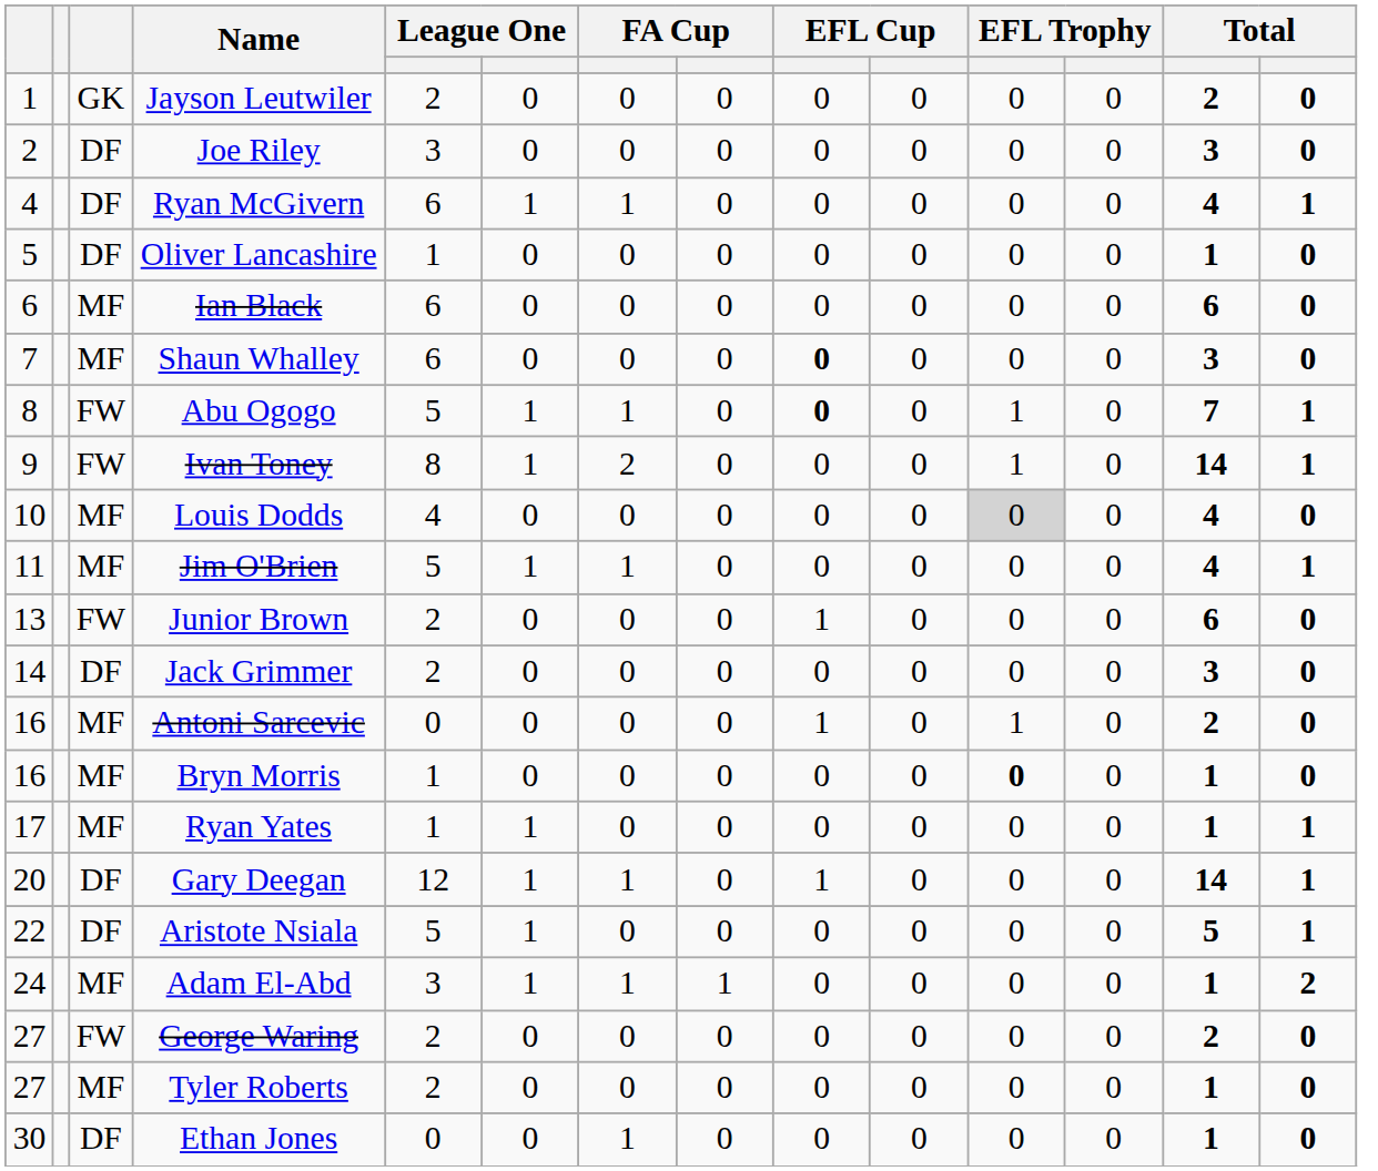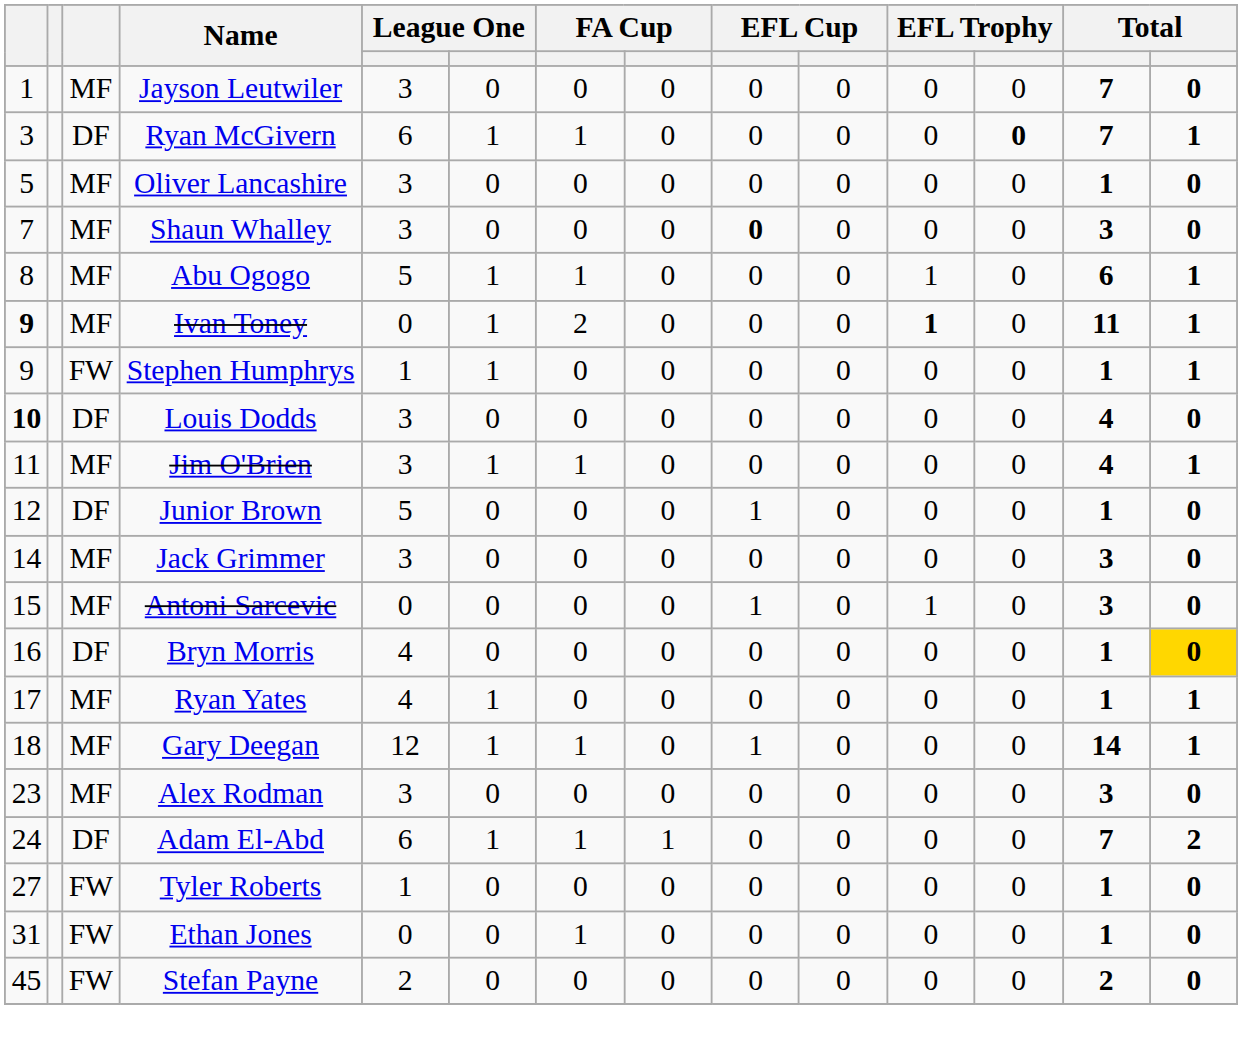Jayson Leutwiler | column 3: GK -> MF
Jayson Leutwiler | column 5: 2 -> 3
Jayson Leutwiler | column 13: 2 -> 7
- row: 2 | DF | Joe Riley | 3 | 0 | 0 | 0 | 0 | 0 | 0 | 0 | 3 | 0
Ryan McGivern | column 1: 4 -> 3
Ryan McGivern | column 12: normal -> bold
Ryan McGivern | column 13: 4 -> 7
Oliver Lancashire | column 3: DF -> MF
Oliver Lancashire | column 5: 1 -> 3
- row: 6 | MF | Ian Black | 6 | 0 | 0 | 0 | 0 | 0 | 0 | 0 | 6 | 0
Shaun Whalley | column 5: 6 -> 3
Abu Ogogo | column 3: FW -> MF
Abu Ogogo | column 9: bold -> normal
Abu Ogogo | column 13: 7 -> 6
Ivan Toney | column 1: normal -> bold
Ivan Toney | column 3: FW -> MF
Ivan Toney | column 5: 8 -> 0
Ivan Toney | column 11: normal -> bold
Ivan Toney | column 13: 14 -> 11
+ row: 9 | FW | Stephen Humphrys | 1 | 1 | 0 | 0 | 0 | 0 | 0 | 0 | 1 | 1
Louis Dodds | column 1: normal -> bold
Louis Dodds | column 3: MF -> DF
Louis Dodds | column 5: 4 -> 3
Louis Dodds | column 11: lightgrey background -> no background
Jim O'Brien | column 5: 5 -> 3
Junior Brown | column 1: 13 -> 12
Junior Brown | column 3: FW -> DF
Junior Brown | column 5: 2 -> 5
Junior Brown | column 13: 6 -> 1
Jack Grimmer | column 3: DF -> MF
Jack Grimmer | column 5: 2 -> 3
Antoni Sarcevic | column 1: 16 -> 15
Antoni Sarcevic | column 13: 2 -> 3
Bryn Morris | column 3: MF -> DF
Bryn Morris | column 5: 1 -> 4
Bryn Morris | column 11: bold -> normal
Bryn Morris | column 14: no background -> gold background
Ryan Yates | column 5: 1 -> 4
Gary Deegan | column 1: 20 -> 18
Gary Deegan | column 3: DF -> MF
- row: 22 | DF | Aristote Nsiala | 5 | 1 | 0 | 0 | 0 | 0 | 0 | 0 | 5 | 1
+ row: 23 | MF | Alex Rodman | 3 | 0 | 0 | 0 | 0 | 0 | 0 | 0 | 3 | 0
Adam El-Abd | column 3: MF -> DF
Adam El-Abd | column 5: 3 -> 6
Adam El-Abd | column 13: 1 -> 7
- row: 27 | FW | George Waring | 2 | 0 | 0 | 0 | 0 | 0 | 0 | 0 | 2 | 0
Tyler Roberts | column 3: MF -> FW
Tyler Roberts | column 5: 2 -> 1
Ethan Jones | column 1: 30 -> 31
Ethan Jones | column 3: DF -> FW
+ row: 45 | FW | Stefan Payne | 2 | 0 | 0 | 0 | 0 | 0 | 0 | 0 | 2 | 0
